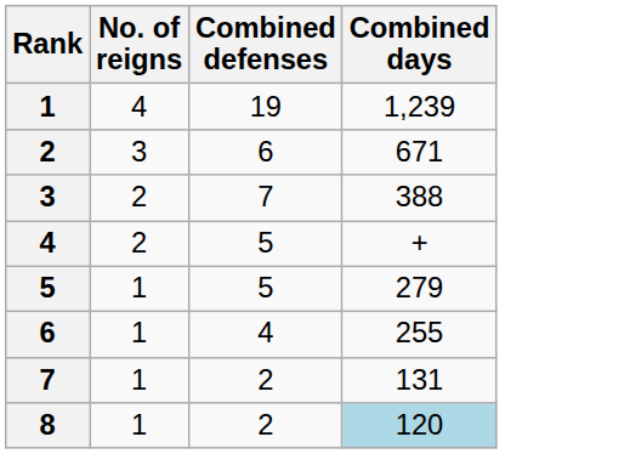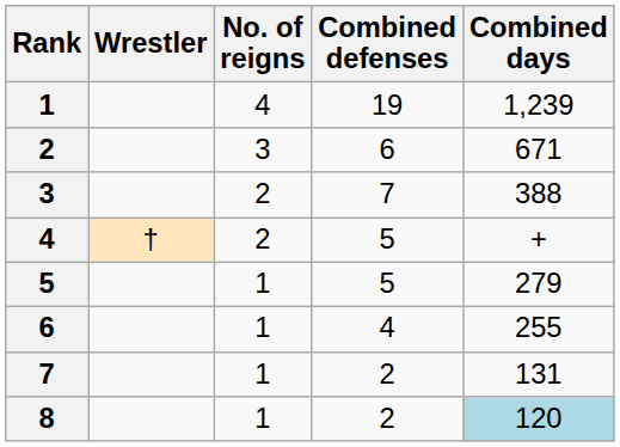+ column: Wrestler | †
